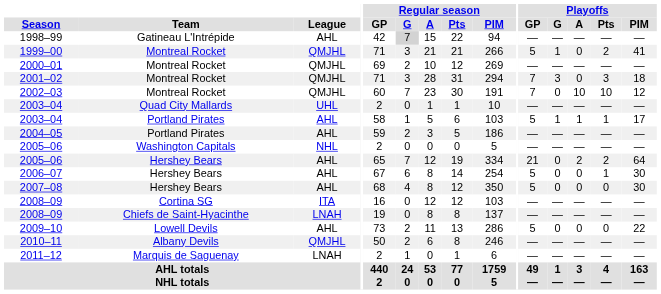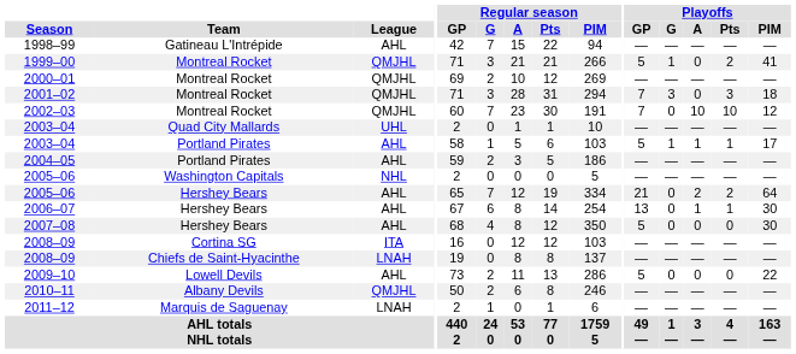1998–99 | Regular season / G: lightgrey background -> no background
2006–07 | Playoffs / GP: 5 -> 13
2006–07 | Playoffs / A: 0 -> 1
